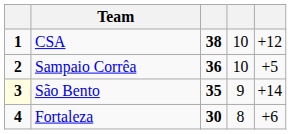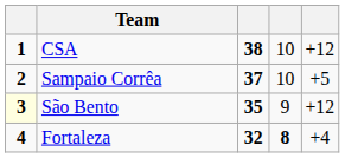Sampaio Corrêa | column 3: 36 -> 37
São Bento | column 5: +14 -> +12
Fortaleza | column 3: 30 -> 32
Fortaleza | column 4: normal -> bold
Fortaleza | column 5: +6 -> +4
